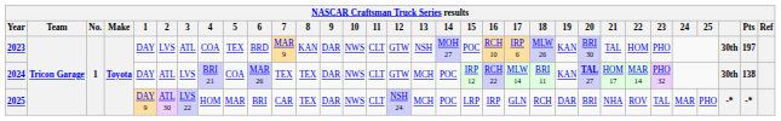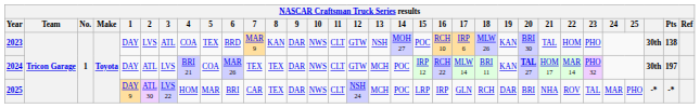2023 | Pts: 197 -> 138
2024 | Pts: 138 -> 197
